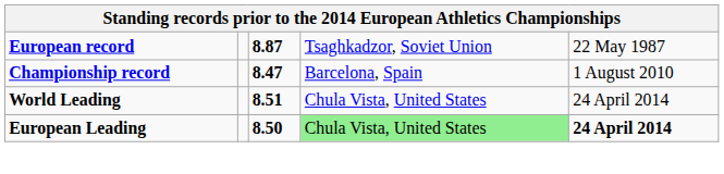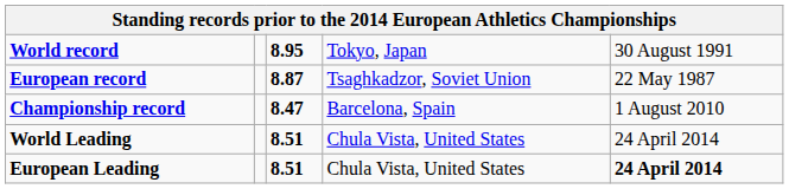+ row: World record | 8.95 | Tokyo, Japan | 30 August 1991
European Leading | column 3: 8.50 -> 8.51
European Leading | column 4: lightgreen background -> no background
